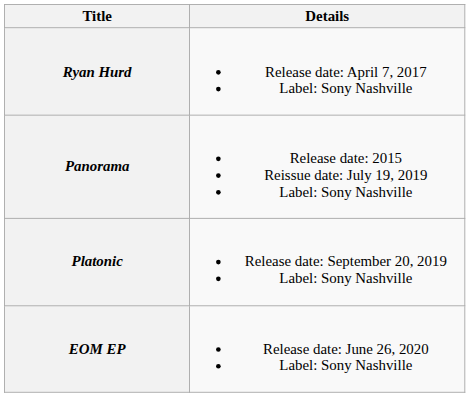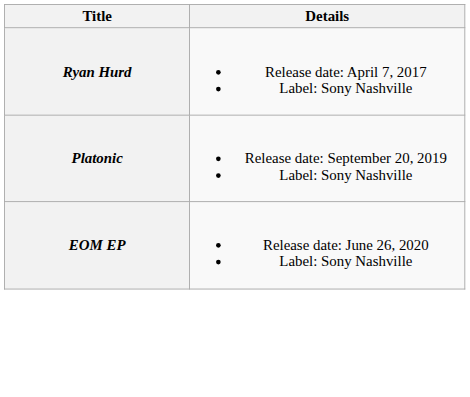- row: Panorama | Release date: 2015 Reissue date: July 19, 2019 Label: Sony Nashville
